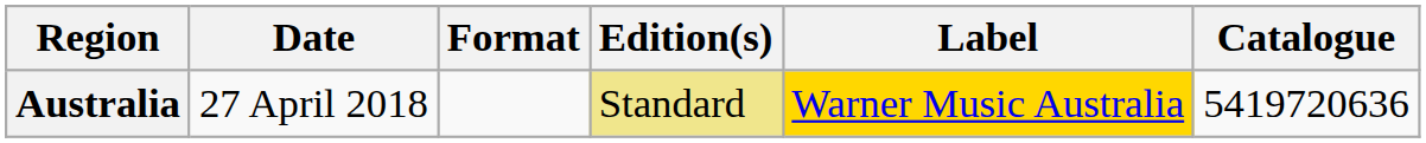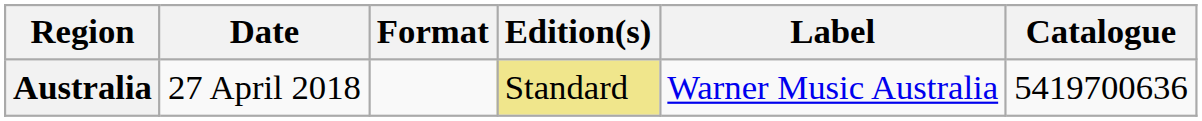Australia | Label: gold background -> no background
Australia | Catalogue: 5419720636 -> 5419700636
